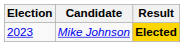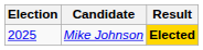Mike Johnson | Election: 2023 -> 2025
